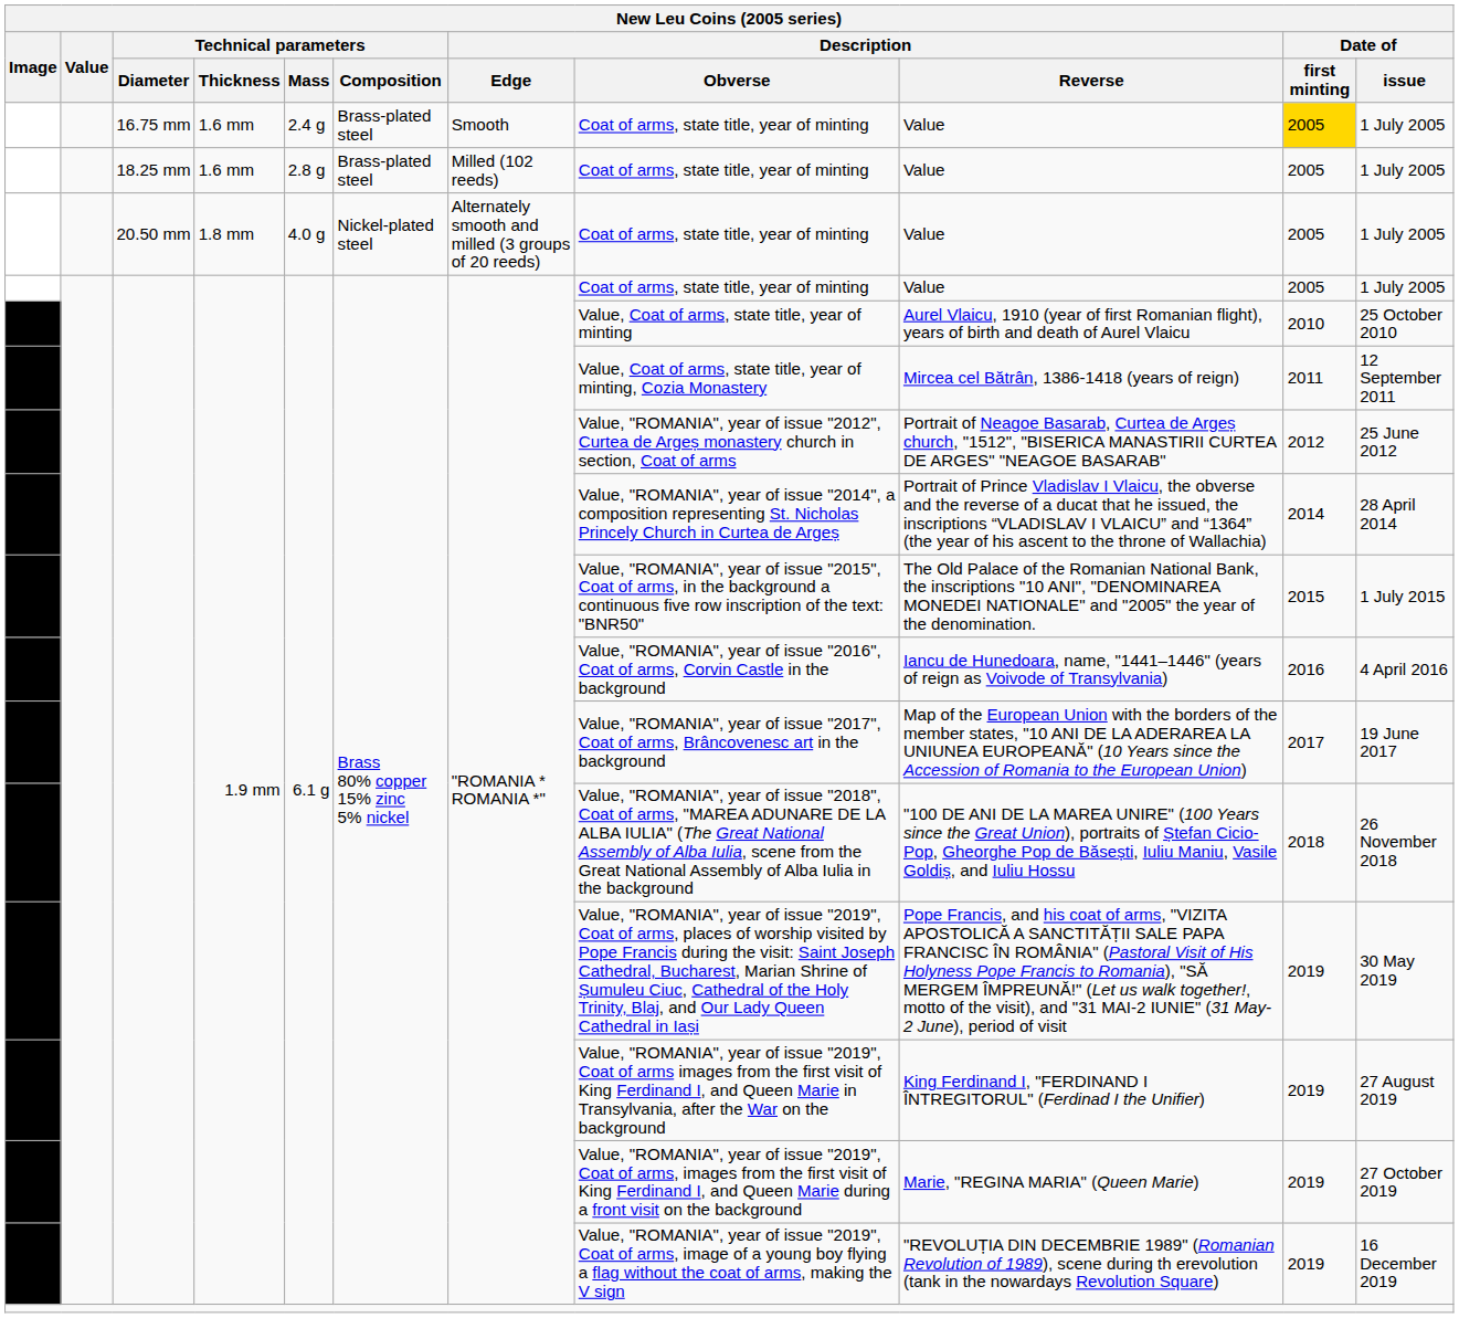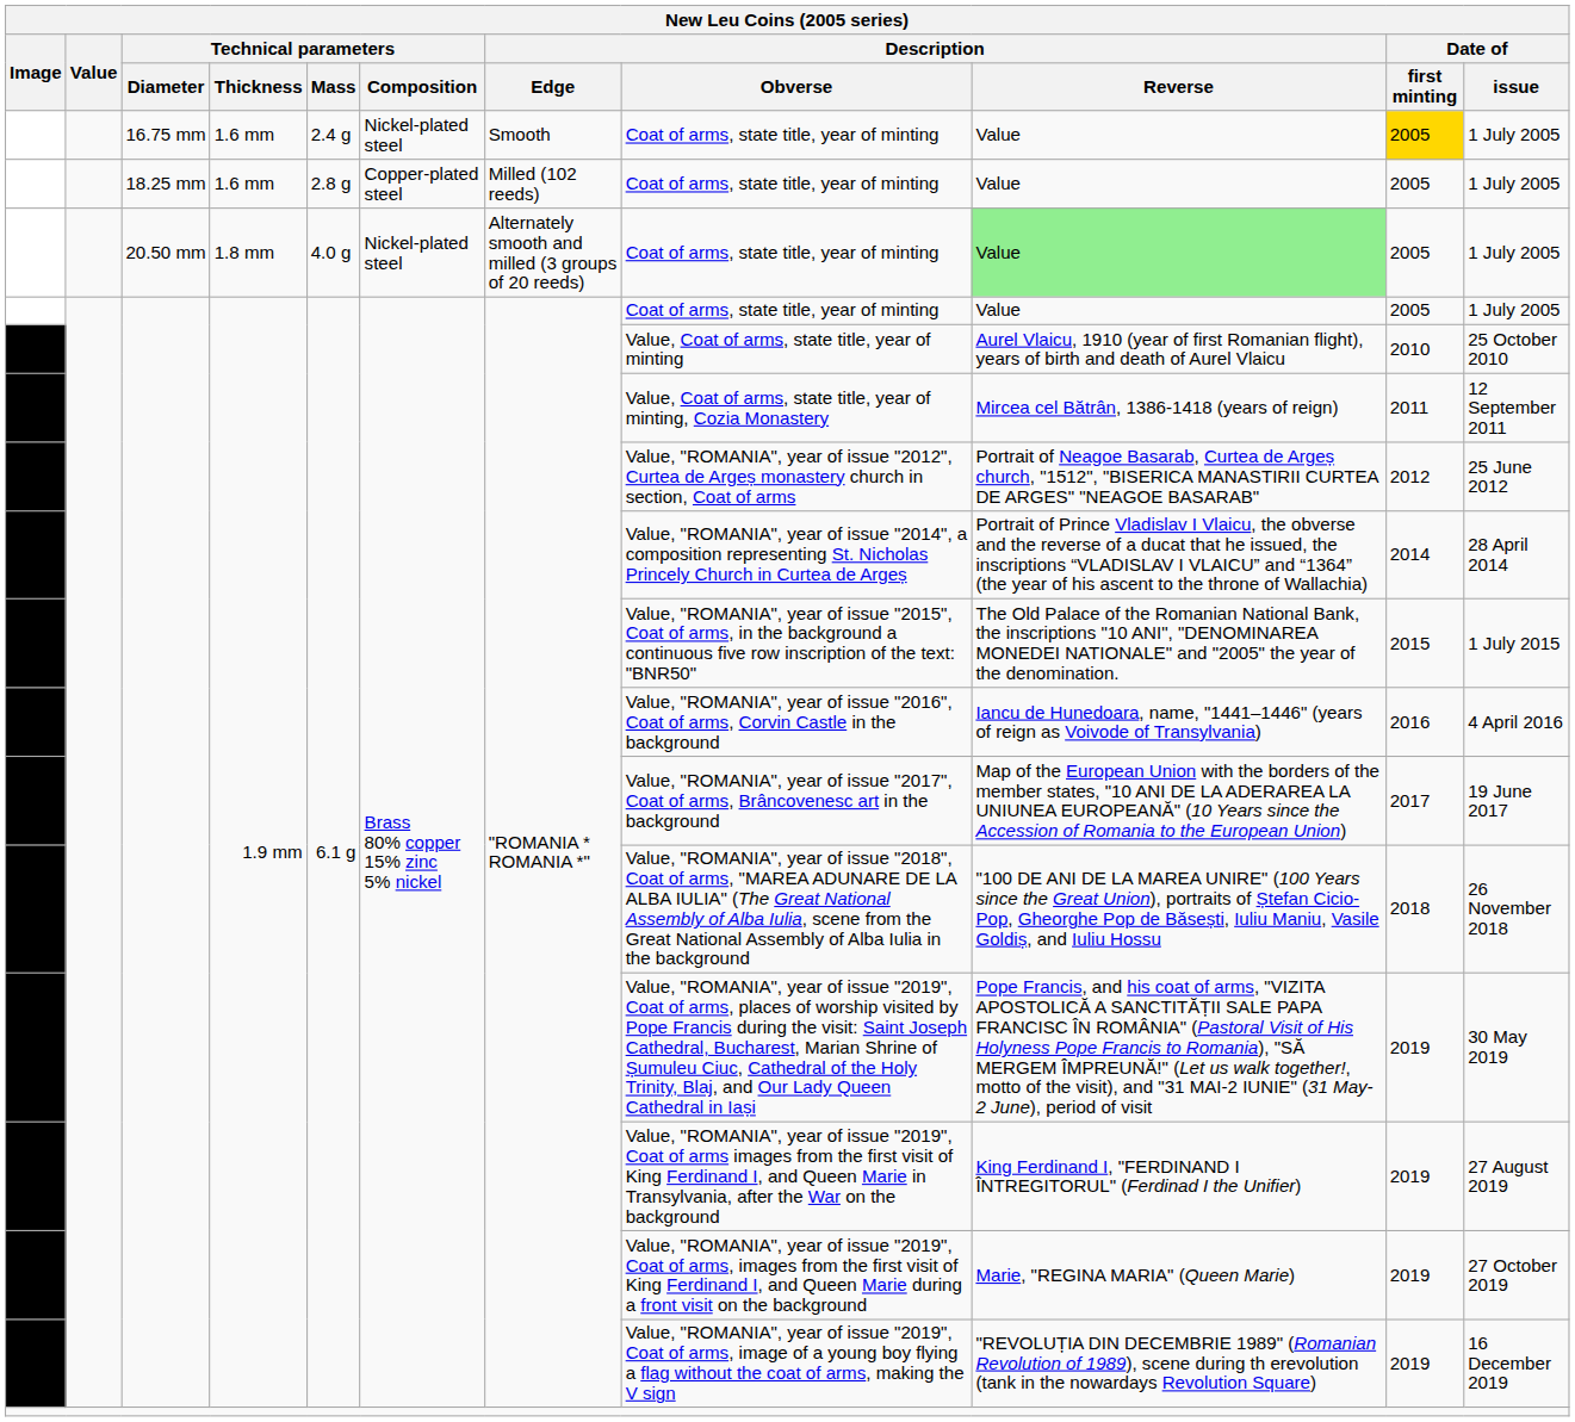16.75 mm | Technical parameters / Composition: Brass-plated steel -> Nickel-plated steel
18.25 mm | Technical parameters / Composition: Brass-plated steel -> Copper-plated steel
20.50 mm | Description / Reverse: no background -> lightgreen background
